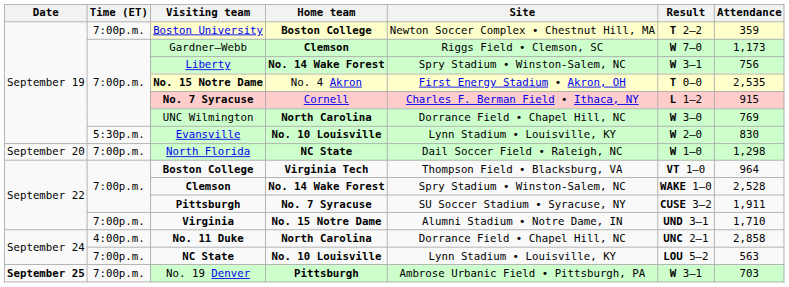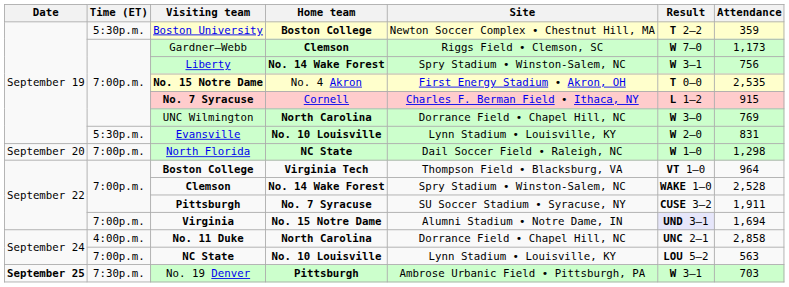Boston University | Time (ET): 7:00p.m. -> 5:30p.m.
Evansville | Attendance: 830 -> 831
Virginia | Result: no background -> lavender background
Virginia | Attendance: 1,710 -> 1,694
No. 19 Denver | Time (ET): 7:00p.m. -> 7:30p.m.
